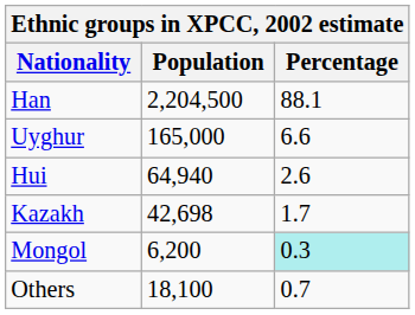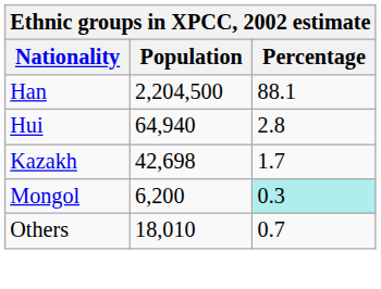- row: Uyghur | 165,000 | 6.6
Hui | Percentage: 2.6 -> 2.8
Others | Population: 18,100 -> 18,010
